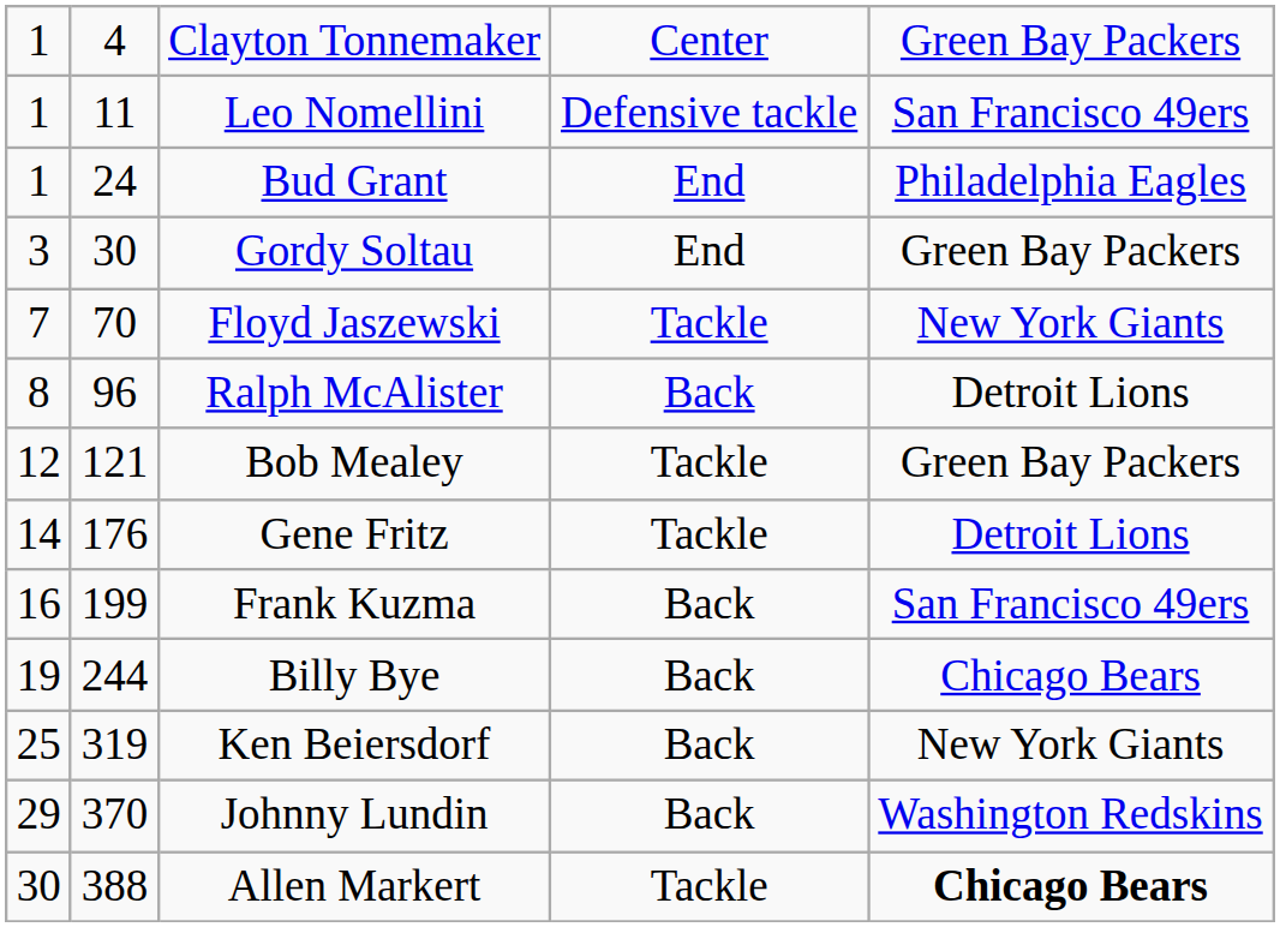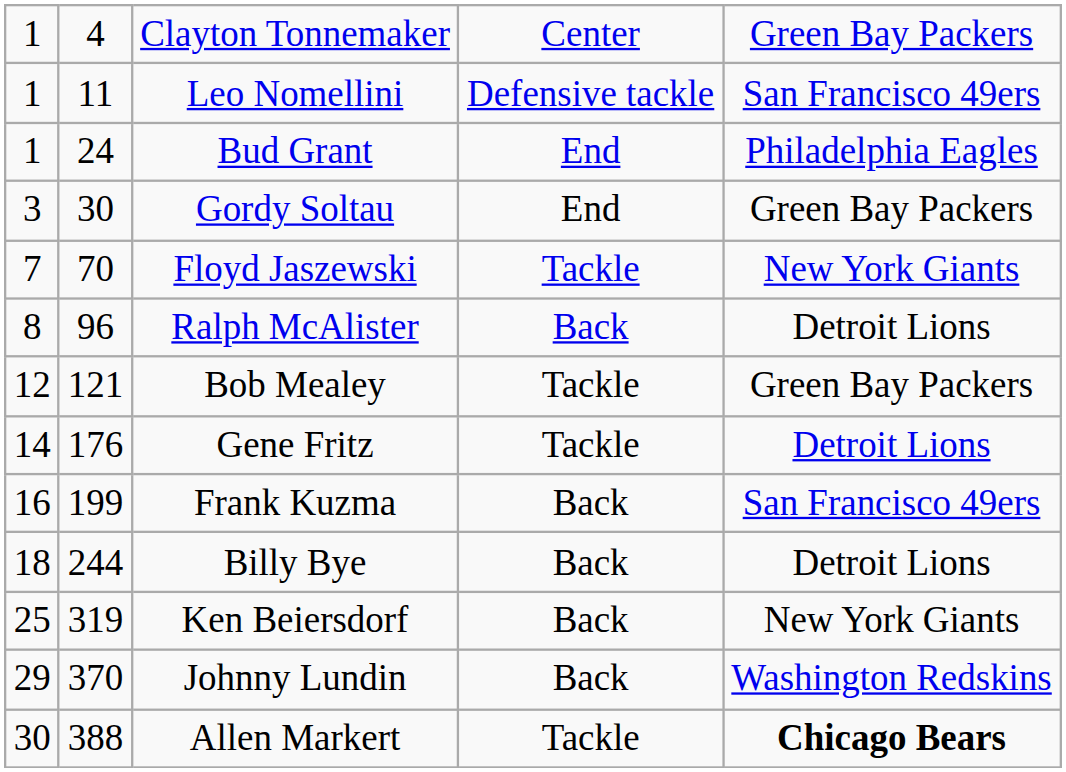Billy Bye | column 1: 19 -> 18
Billy Bye | column 5: Chicago Bears -> Detroit Lions
